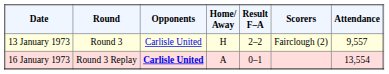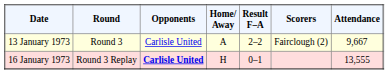13 January 1973 | Home/ Away: H -> A
13 January 1973 | Attendance: 9,557 -> 9,667
16 January 1973 | Home/ Away: A -> H
16 January 1973 | Attendance: 13,554 -> 13,555
